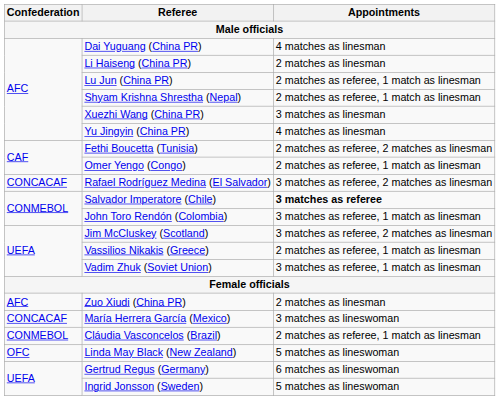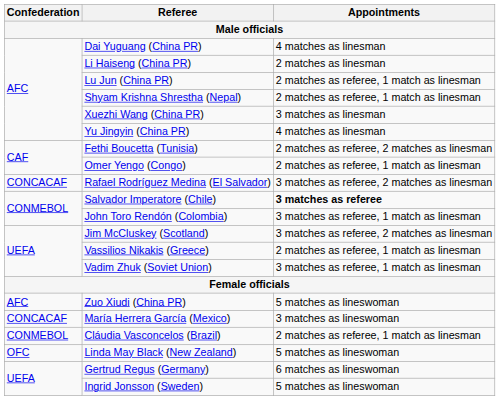Zuo Xiudi (China PR) | Appointments: 2 matches as linesman -> 5 matches as lineswoman
